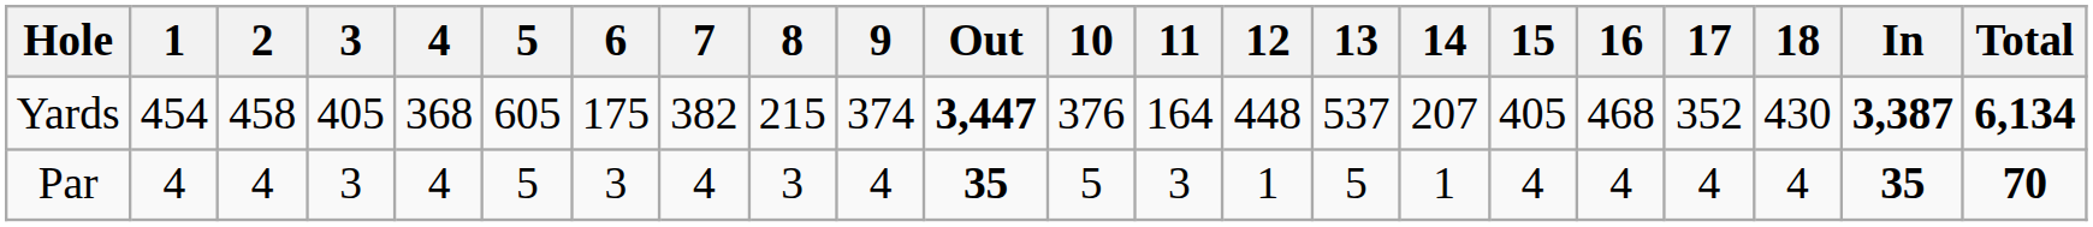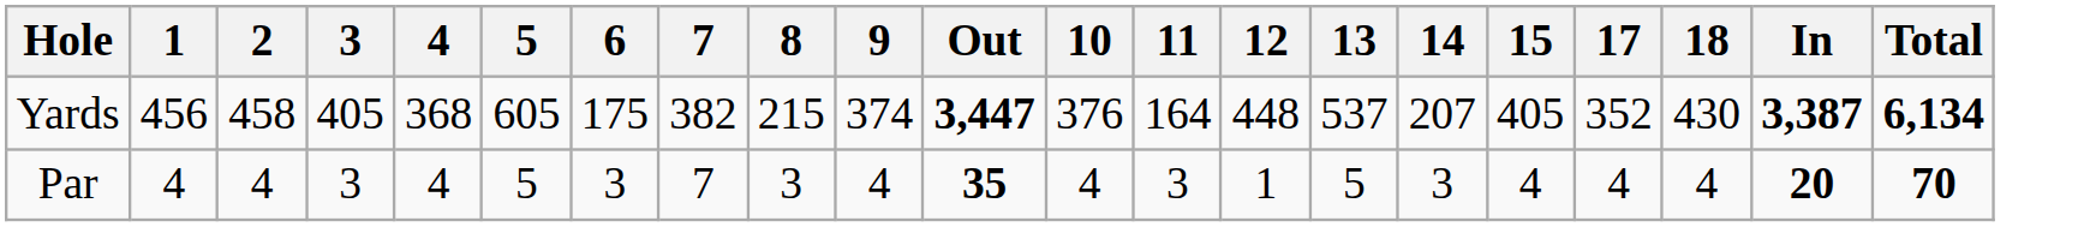- column: 16 | 468 | 4
Yards | 1: 454 -> 456
Par | 7: 4 -> 7
Par | 10: 5 -> 4
Par | 14: 1 -> 3
Par | In: 35 -> 20
